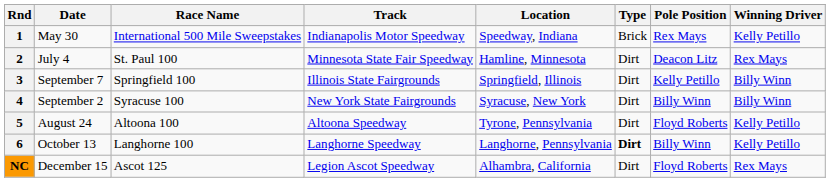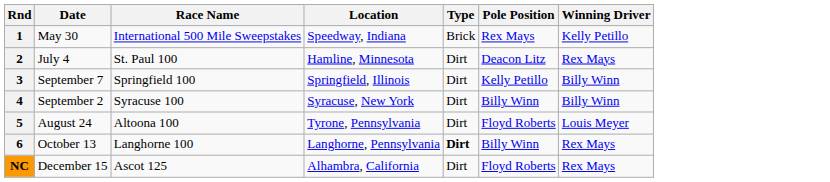- column: Track | Indianapolis Motor Speedway | Minnesota State Fair Speedway | Illinois State Fairgrounds | New York State Fairgrounds | Altoona Speedway | Langhorne Speedway | Legion Ascot Speedway
5 | Winning Driver: Kelly Petillo -> Louis Meyer
6 | Winning Driver: Kelly Petillo -> Rex Mays
